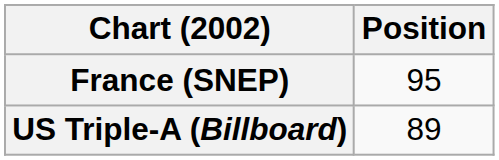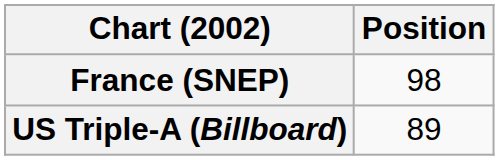France (SNEP) | Position: 95 -> 98
